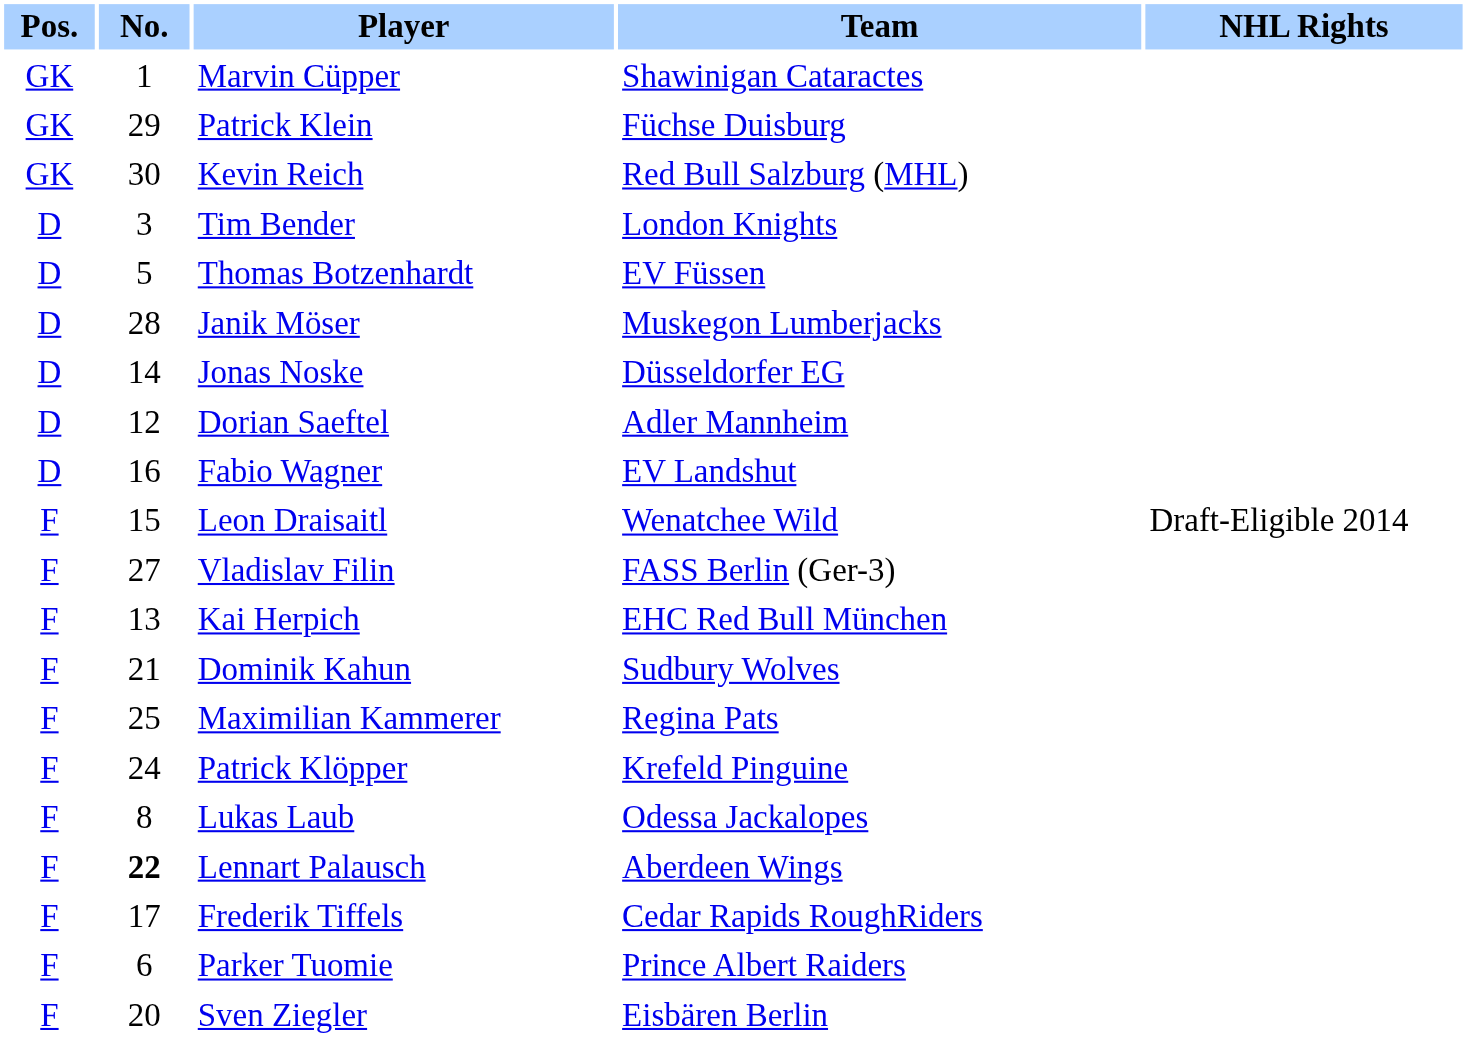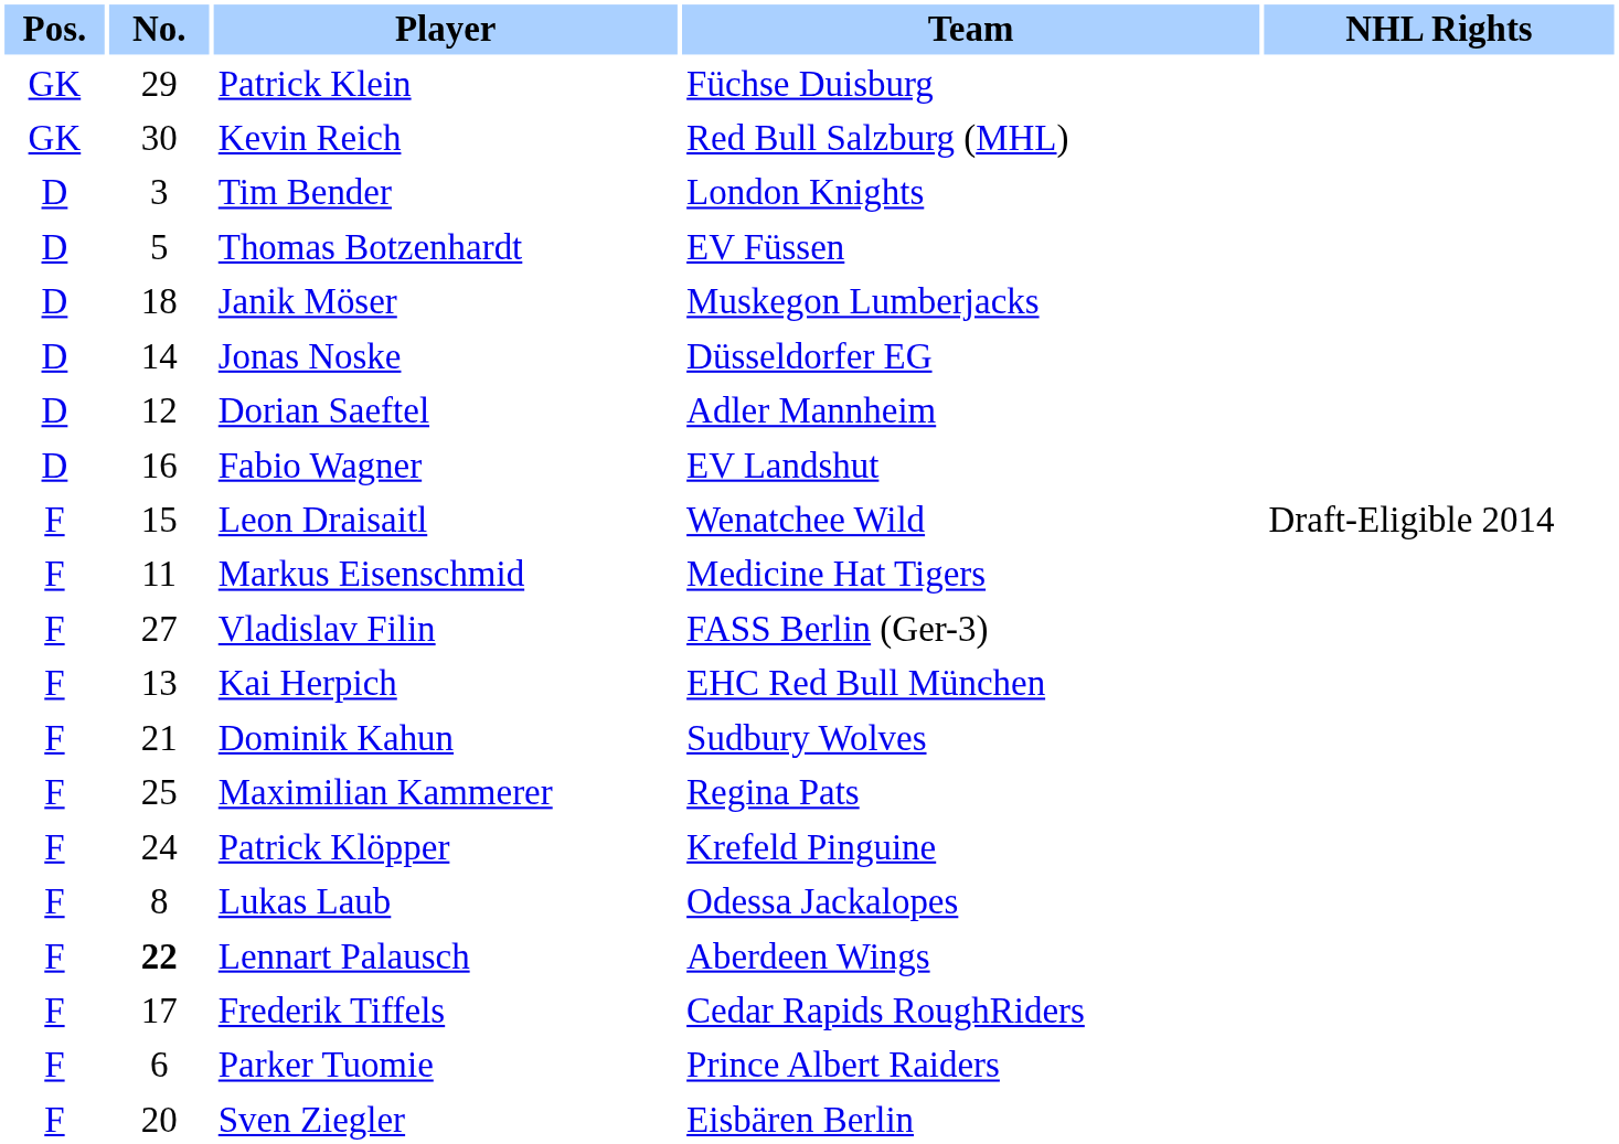- row: GK | 1 | Marvin Cüpper | Shawinigan Cataractes
Janik Möser | No.: 28 -> 18
+ row: F | 11 | Markus Eisenschmid | Medicine Hat Tigers
